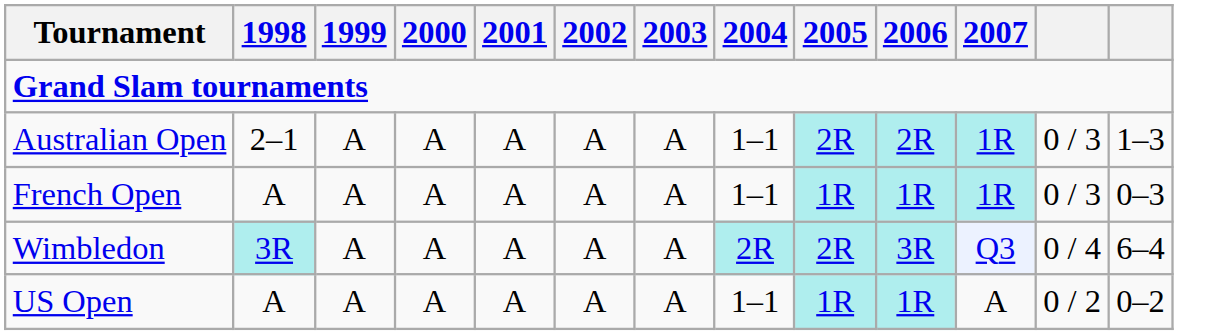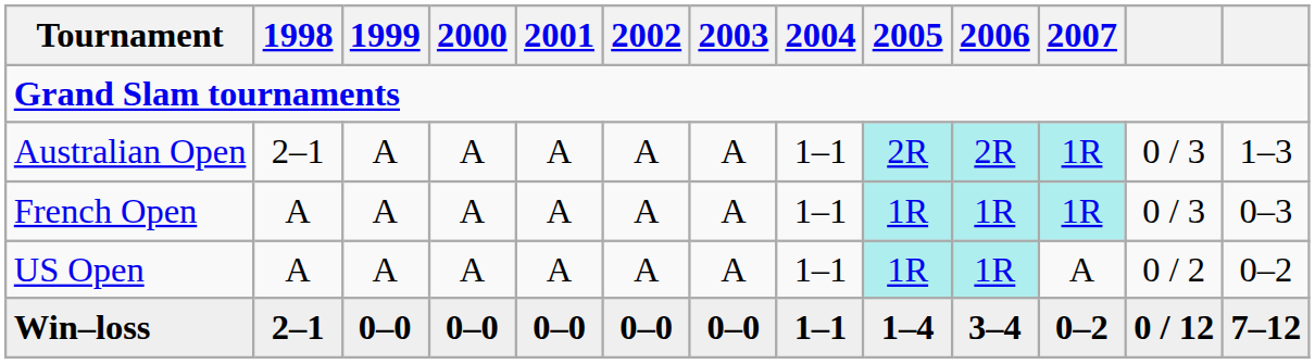- row: Wimbledon | 3R | A | A | A | A | A | 2R | 2R | 3R | Q3 | 0 / 4 | 6–4
+ row: Win–loss | 2–1 | 0–0 | 0–0 | 0–0 | 0–0 | 0–0 | 1–1 | 1–4 | 3–4 | 0–2 | 0 / 12 | 7–12
